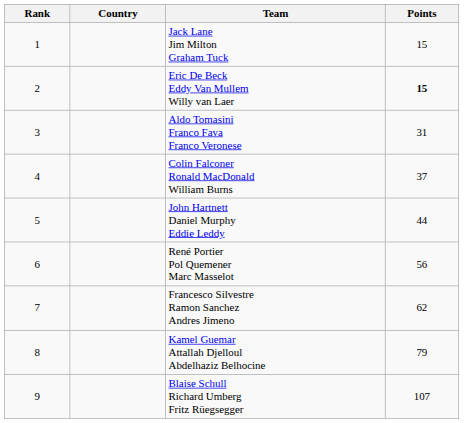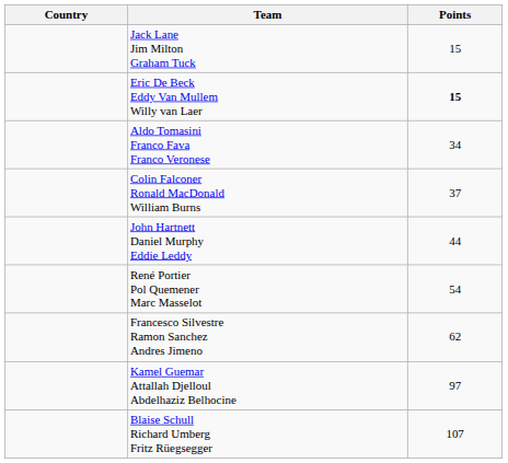- column: Rank | 1 | 2 | 3 | 4 | 5 | 6 | 7 | 8 | 9
Aldo Tomasini Franco Fava Franco Veronese | Points: 31 -> 34
René Portier Pol Quemener Marc Masselot | Points: 56 -> 54
Kamel Guemar Attallah Djelloul Abdelhaziz Belhocine | Points: 79 -> 97
